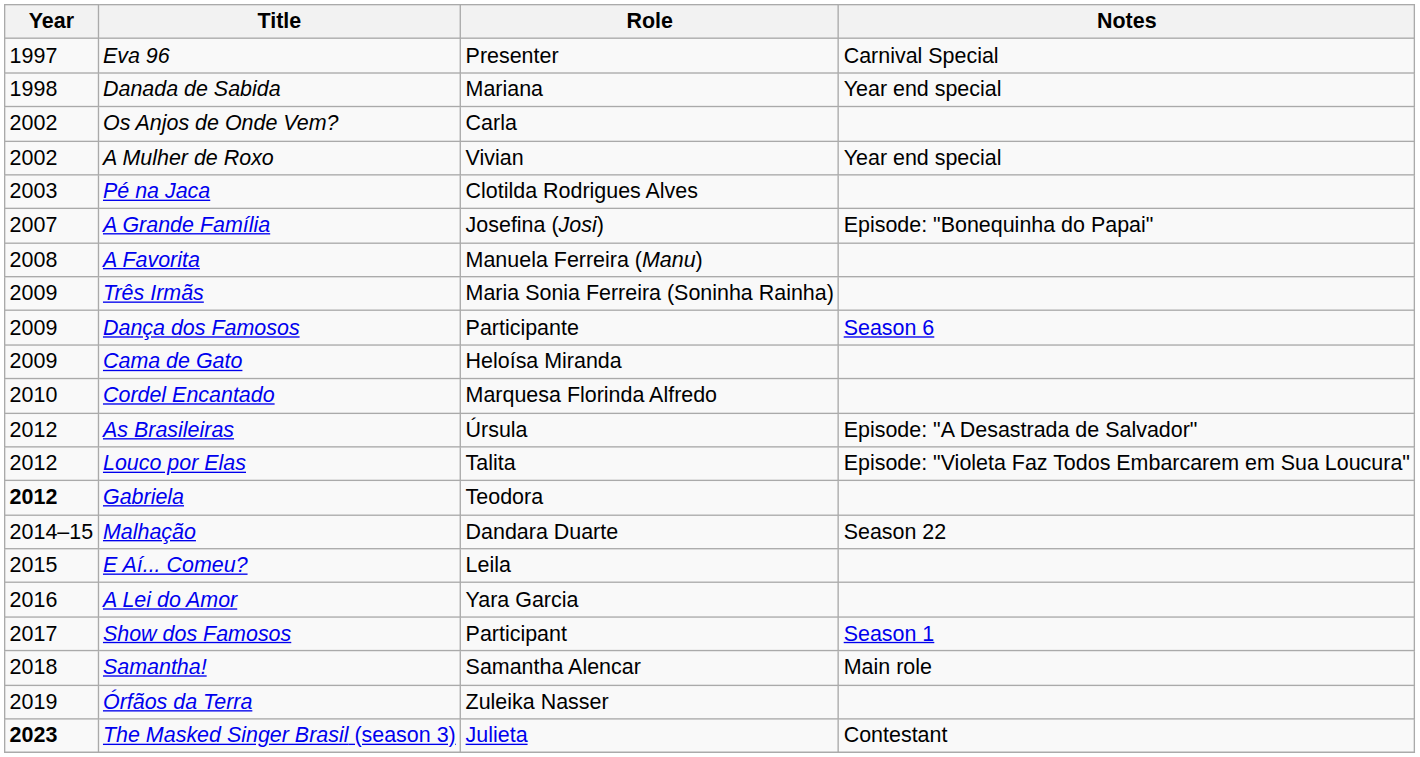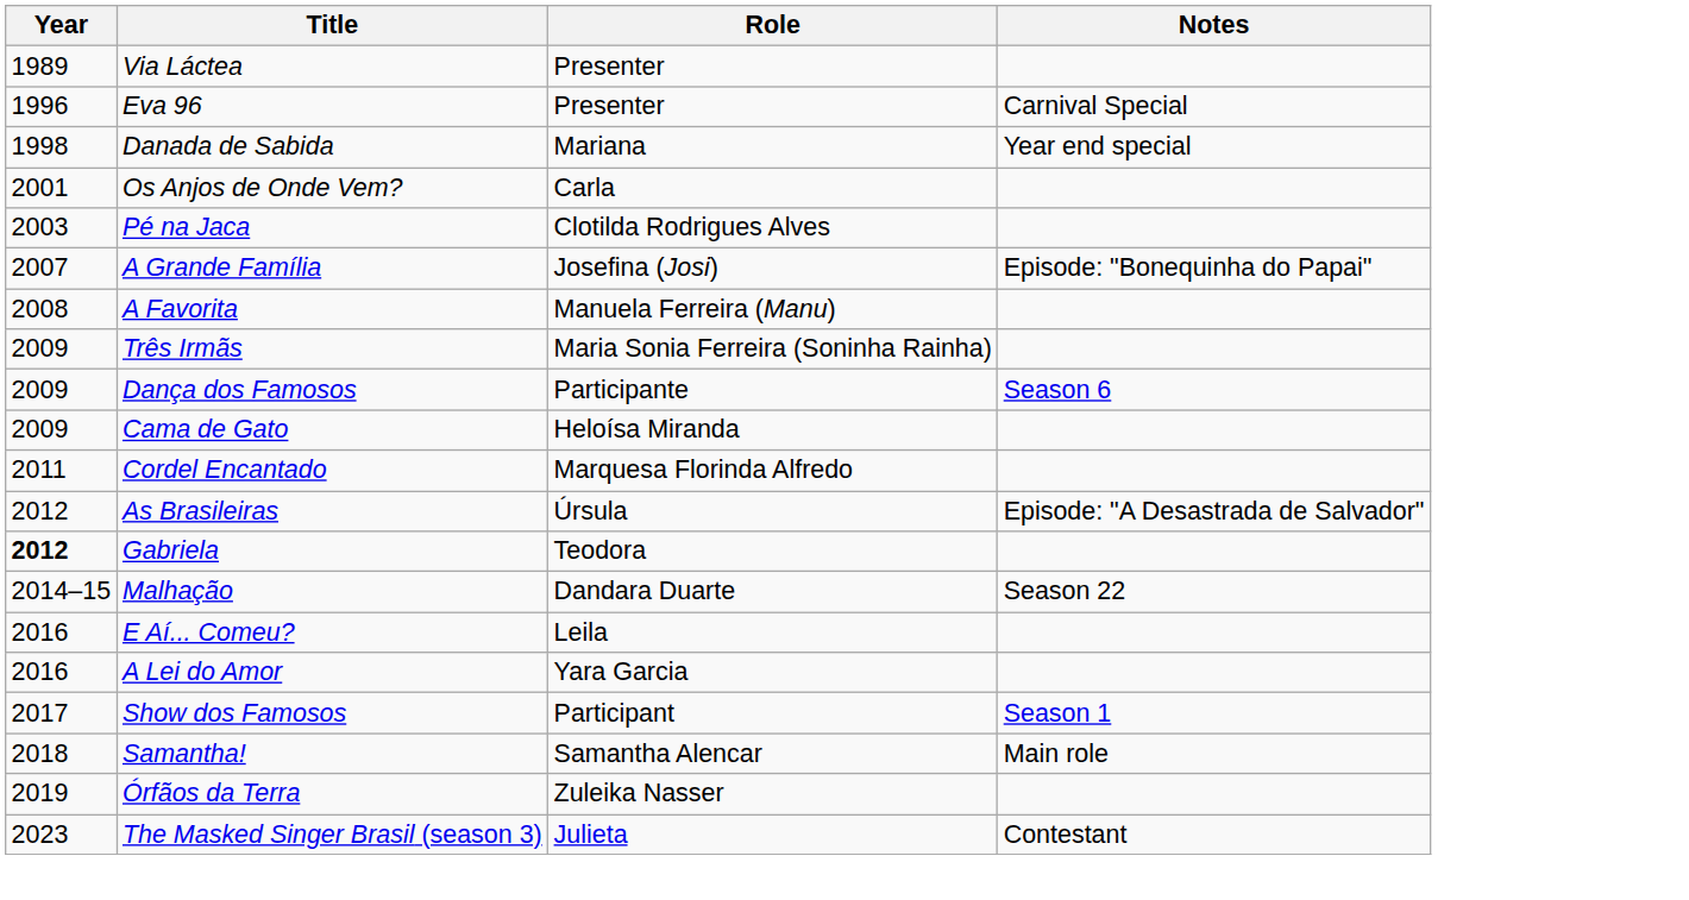+ row: 1989 | Via Láctea | Presenter
Eva 96 | Year: 1997 -> 1996
Os Anjos de Onde Vem? | Year: 2002 -> 2001
- row: 2002 | A Mulher de Roxo | Vivian | Year end special
Cordel Encantado | Year: 2010 -> 2011
- row: 2012 | Louco por Elas | Talita | Episode: "Violeta Faz Todos Embarcarem em Sua Loucura"
E Aí... Comeu? | Year: 2015 -> 2016
The Masked Singer Brasil (season 3) | Year: bold -> normal
